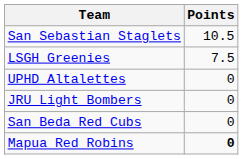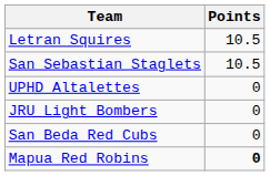+ row: Letran Squires | 10.5
- row: LSGH Greenies | 7.5
